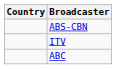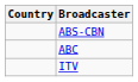rows swapped: ITV <-> ABC
